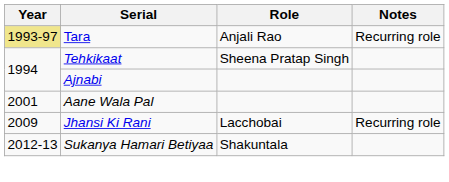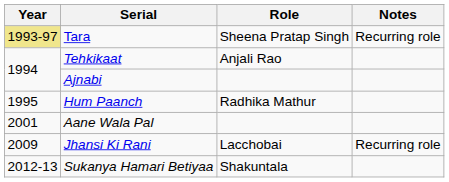Tara | Role: Anjali Rao -> Sheena Pratap Singh
Tehkikaat | Role: Sheena Pratap Singh -> Anjali Rao
+ row: 1995 | Hum Paanch | Radhika Mathur
